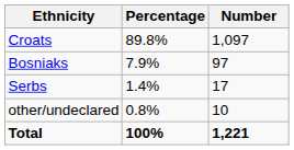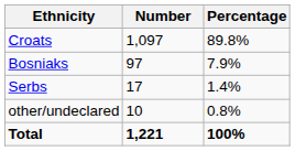columns swapped: Number <-> Percentage
